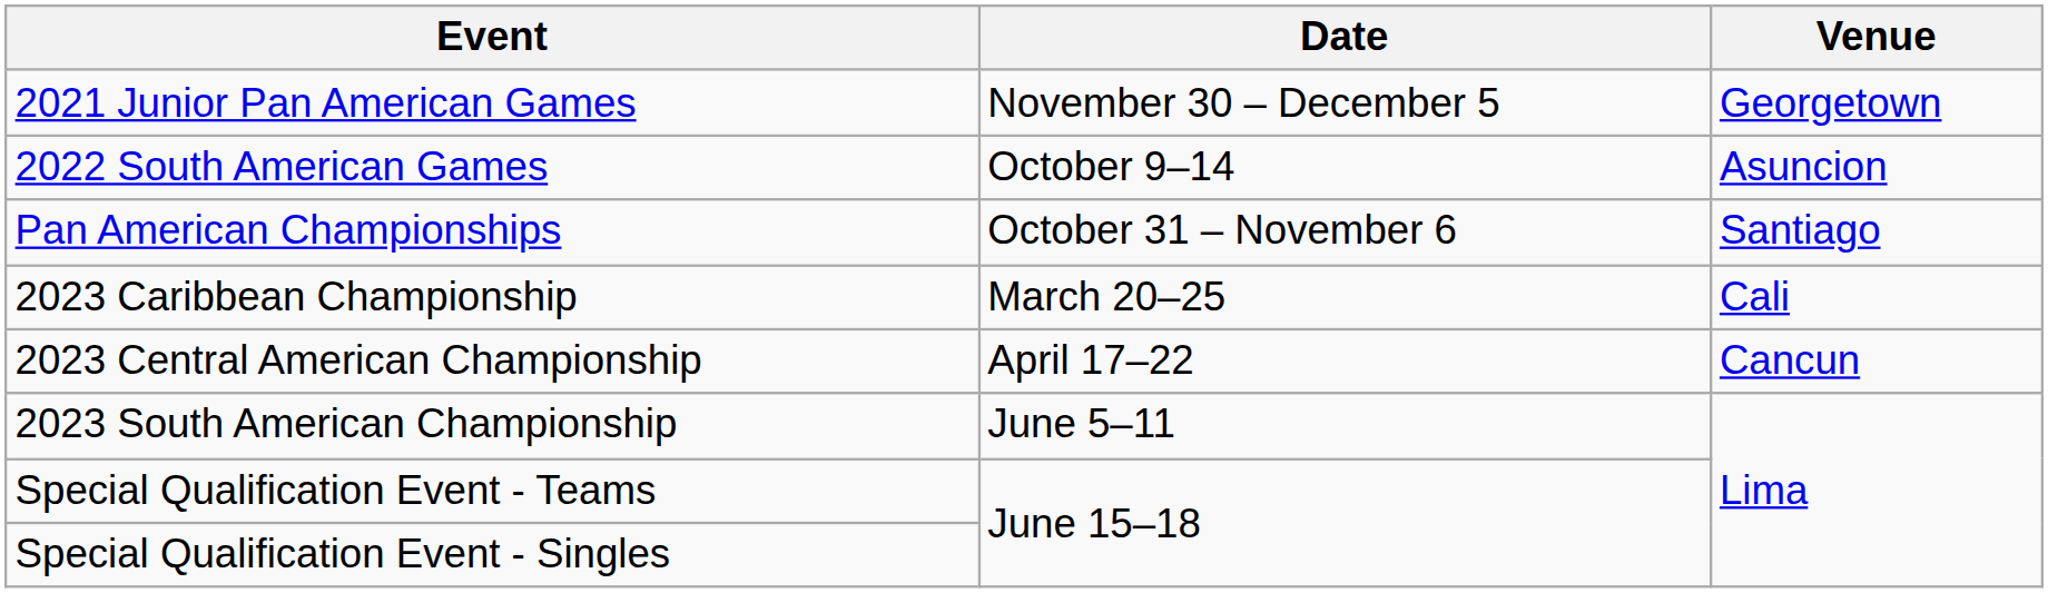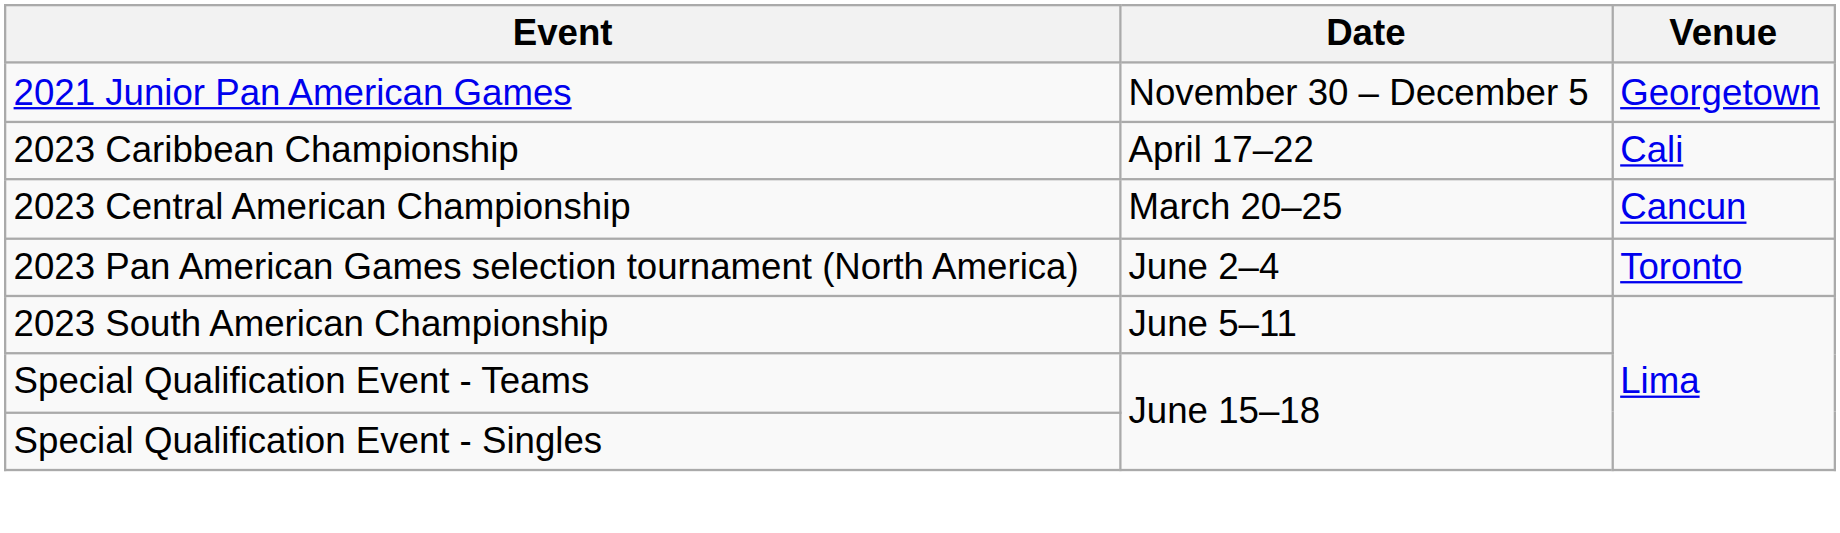- row: 2022 South American Games | October 9–14 | Asuncion
- row: Pan American Championships | October 31 – November 6 | Santiago
2023 Caribbean Championship | Date: March 20–25 -> April 17–22
2023 Central American Championship | Date: April 17–22 -> March 20–25
+ row: 2023 Pan American Games selection tournament (North America) | June 2–4 | Toronto
